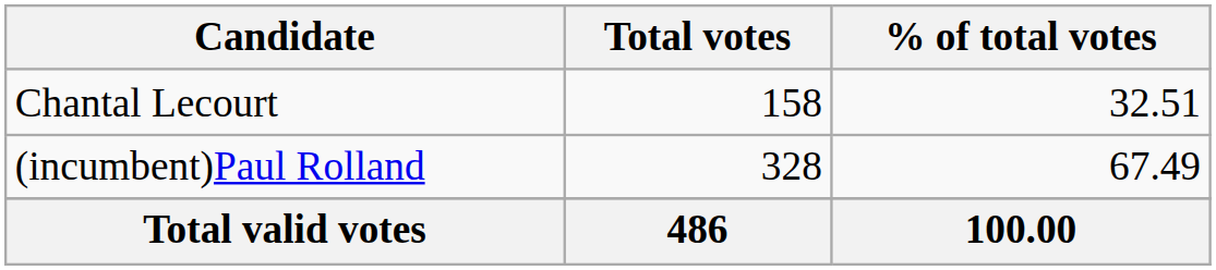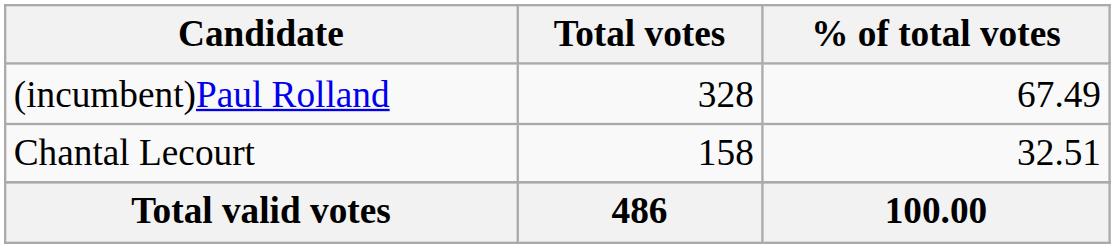rows swapped: (incumbent)Paul Rolland <-> Chantal Lecourt
